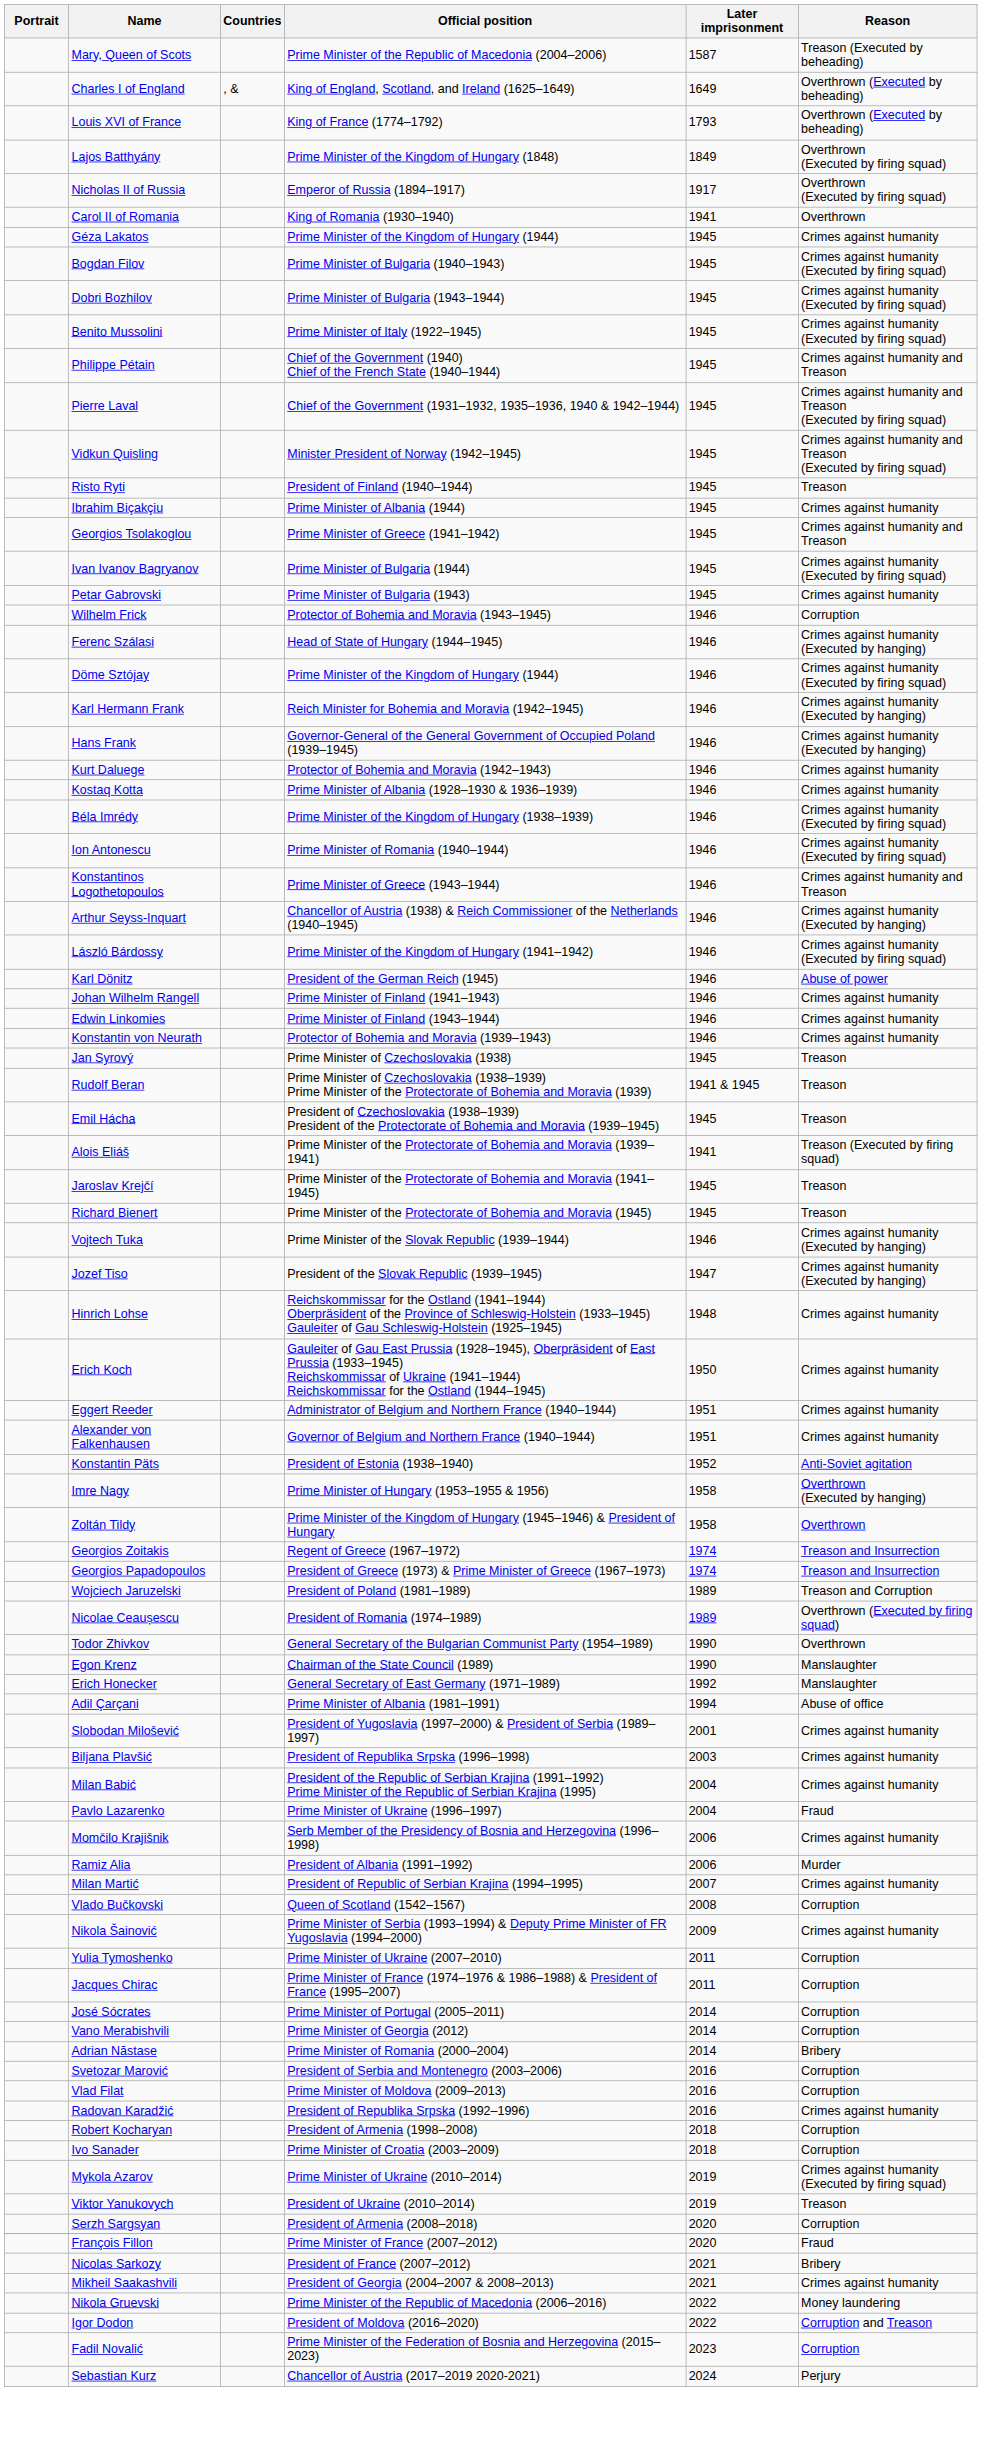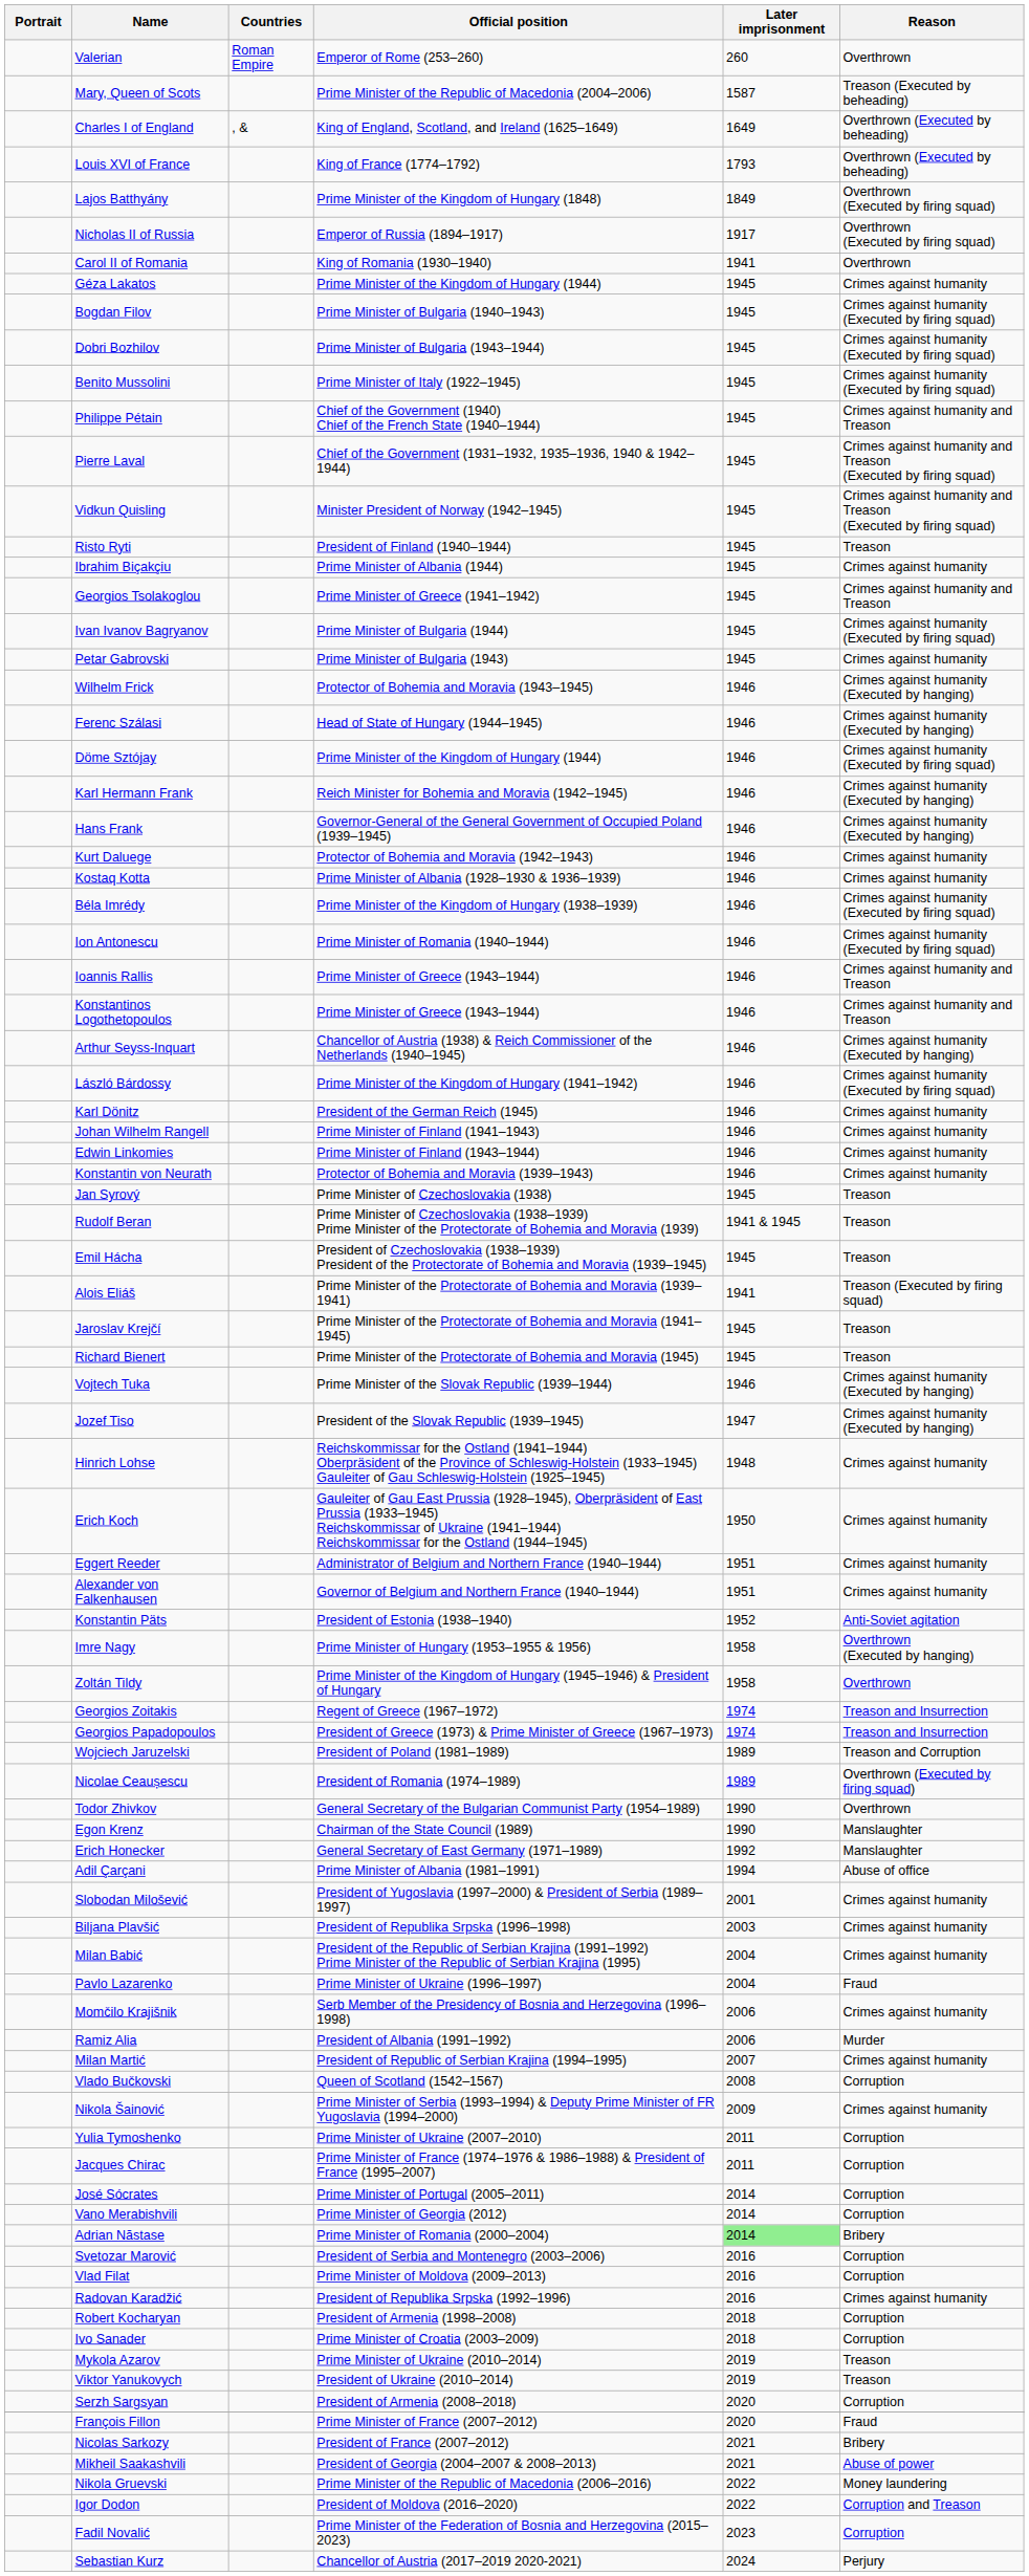+ row: Valerian | Roman Empire | Emperor of Rome (253–260) | 260 | Overthrown
Wilhelm Frick | Reason: Corruption -> Crimes against humanity (Executed by hanging)
+ row: Ioannis Rallis | Prime Minister of Greece (1943–1944) | 1946 | Crimes against humanity and Treason
Karl Dönitz | Reason: Abuse of power -> Crimes against humanity
Adrian Năstase | Later imprisonment: no background -> lightgreen background
Mykola Azarov | Reason: Crimes against humanity (Executed by firing squad) -> Treason
Mikheil Saakashvili | Reason: Crimes against humanity -> Abuse of power
